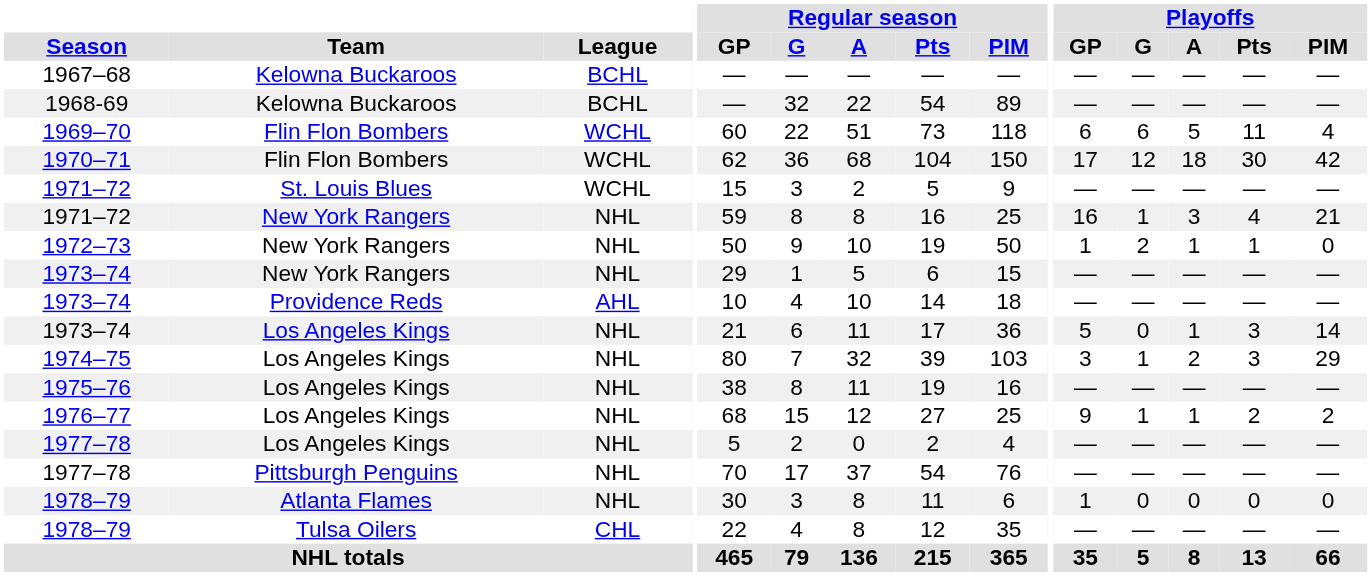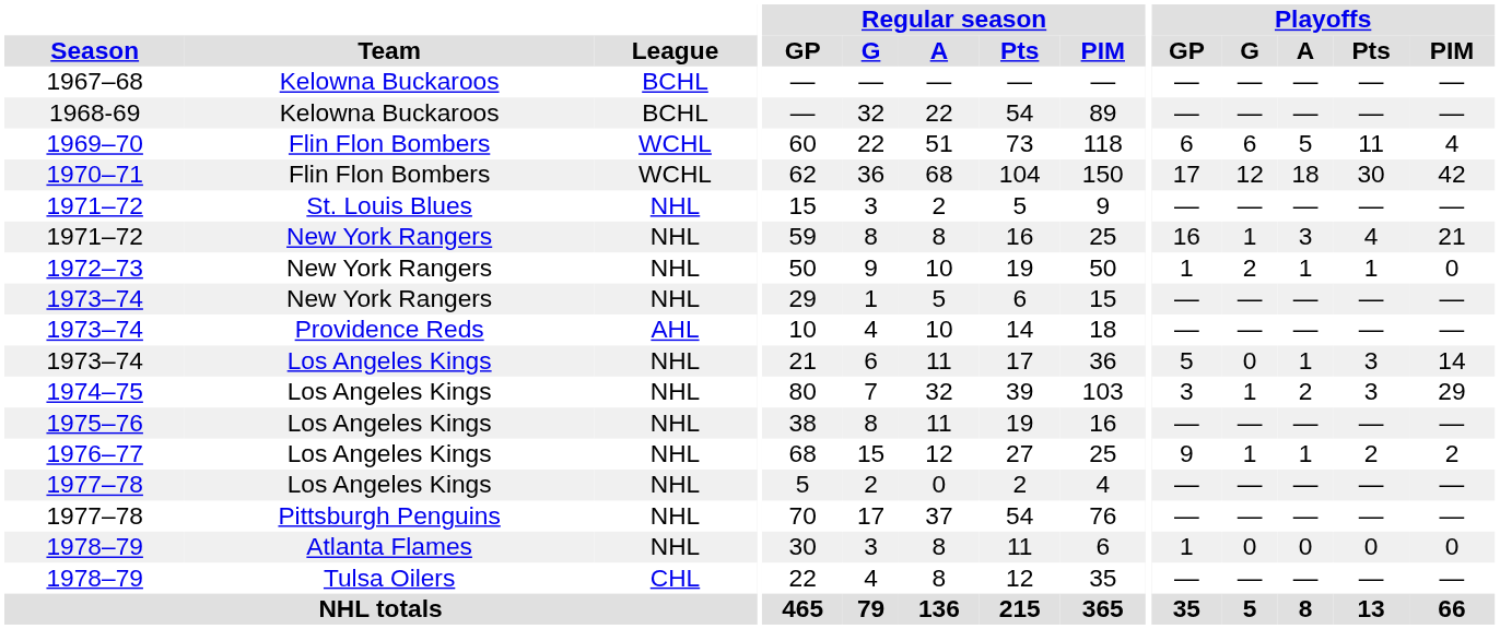1971–72 / St. Louis Blues | League: WCHL -> NHL
